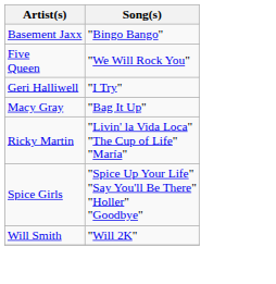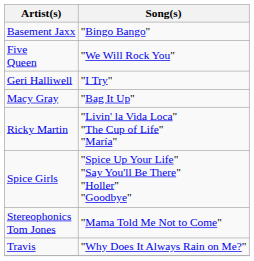+ row: Stereophonics Tom Jones | "Mama Told Me Not to Come"
+ row: Travis | "Why Does It Always Rain on Me?"
- row: Will Smith | "Will 2K"
